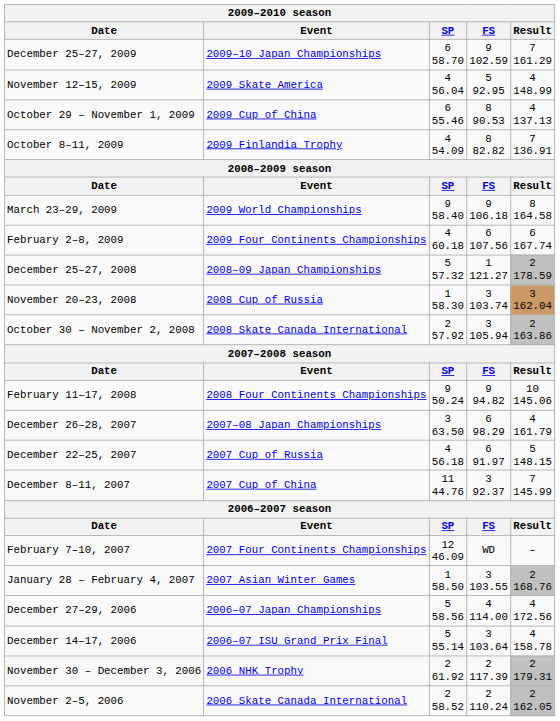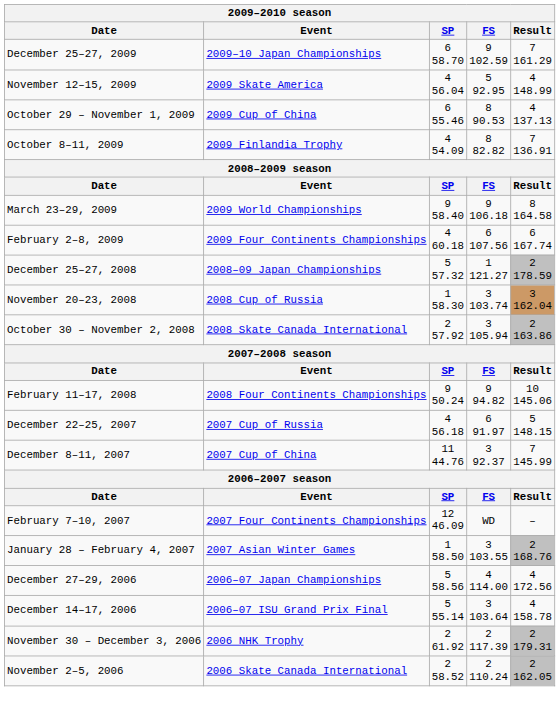- row: December 26–28, 2007 | 2007–08 Japan Championships | 3 63.50 | 6 98.29 | 4 161.79
